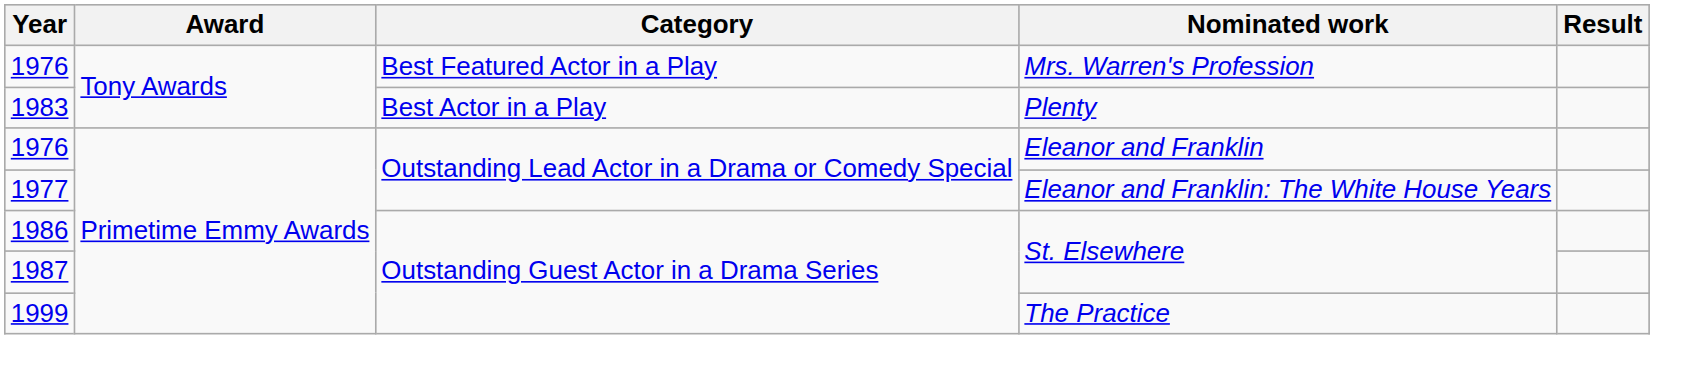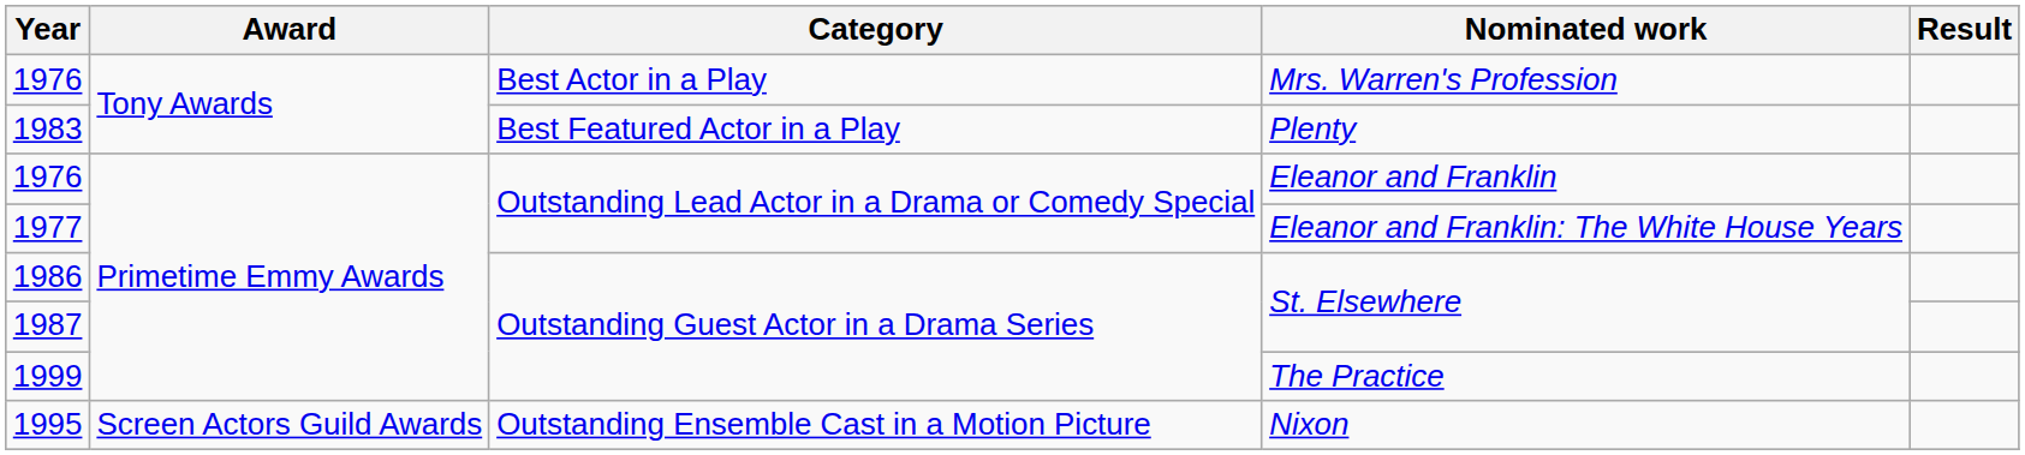1976 / Mrs. Warren's Profession | Category: Best Featured Actor in a Play -> Best Actor in a Play
1983 | Category: Best Actor in a Play -> Best Featured Actor in a Play
+ row: 1995 | Screen Actors Guild Awards | Outstanding Ensemble Cast in a Motion Picture | Nixon
